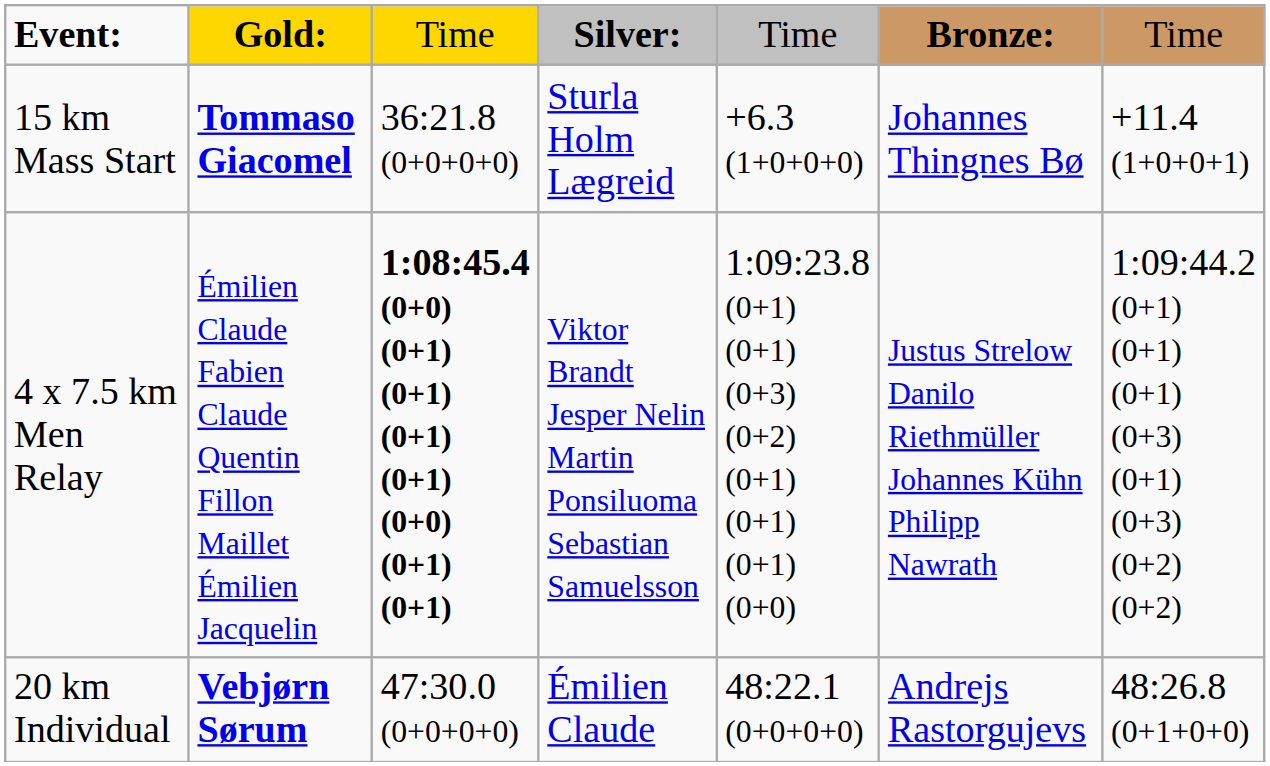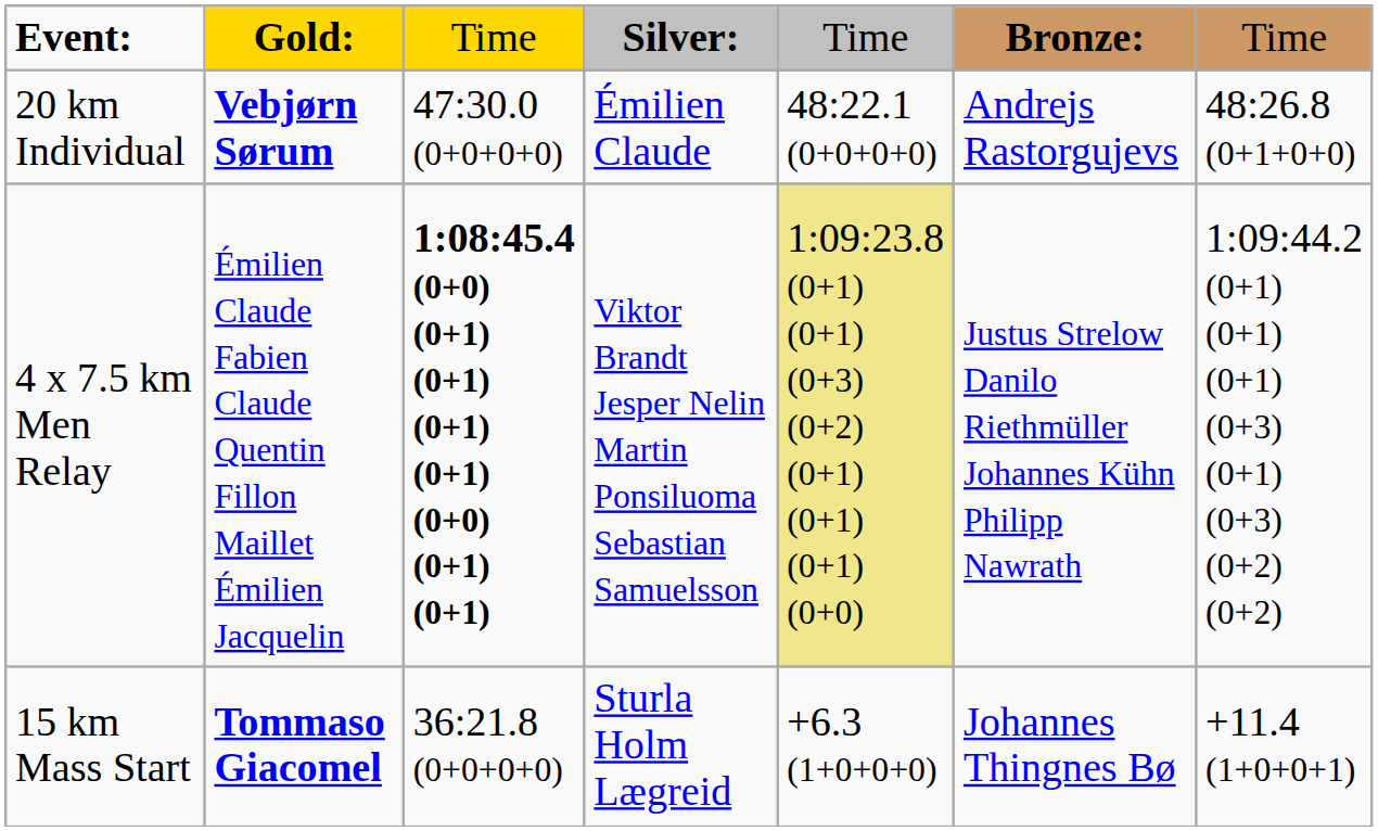rows swapped: 20 km Individual <-> 15 km Mass Start
4 x 7.5 km Men Relay | column 5: no background -> khaki background
